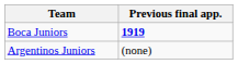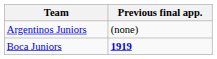rows swapped: Boca Juniors <-> Argentinos Juniors
